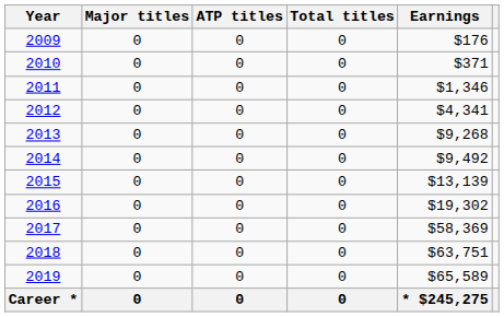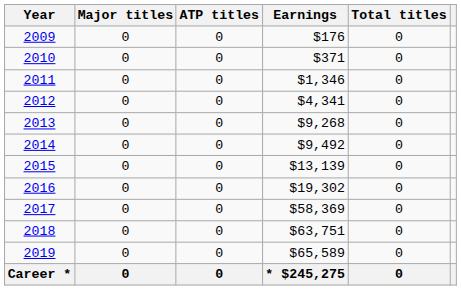columns swapped: Total titles <-> Earnings
